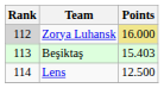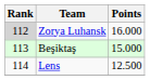Zorya Luhansk | Points: khaki background -> no background
Beşiktaş | Points: 15.403 -> 15.000
